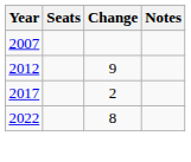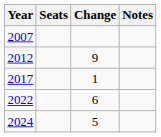2017 | Change: 2 -> 1
2022 | Change: 8 -> 6
+ row: 2024 | 5
